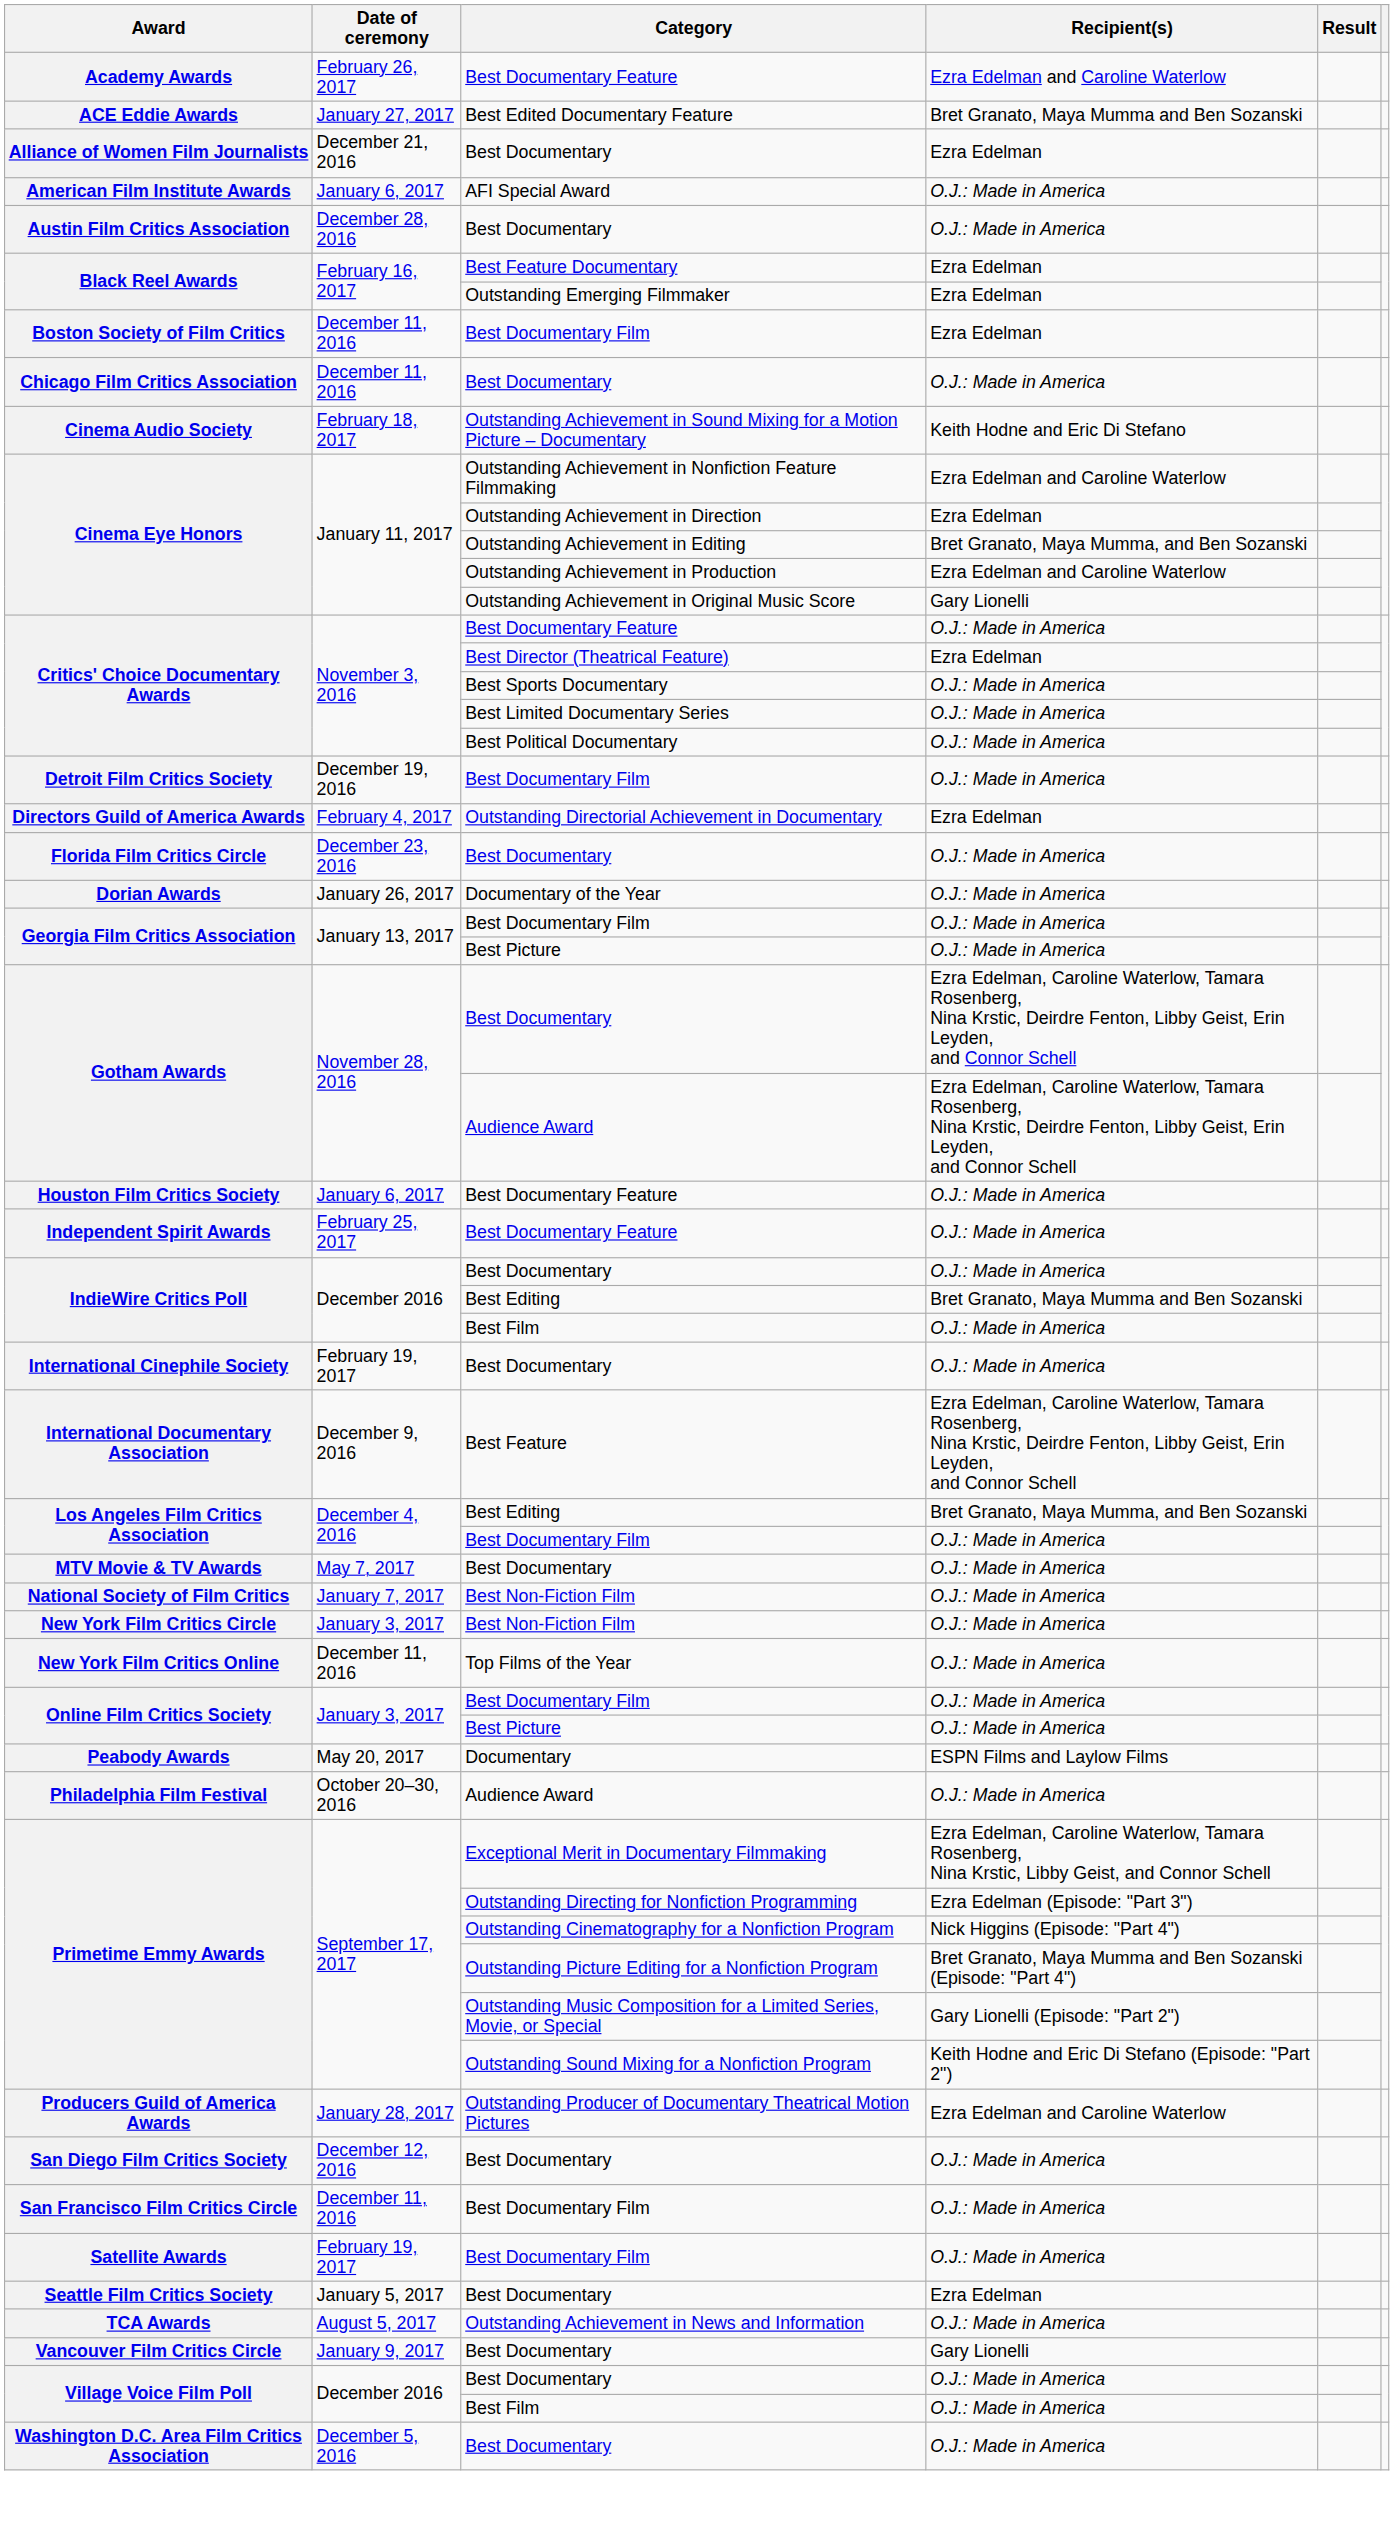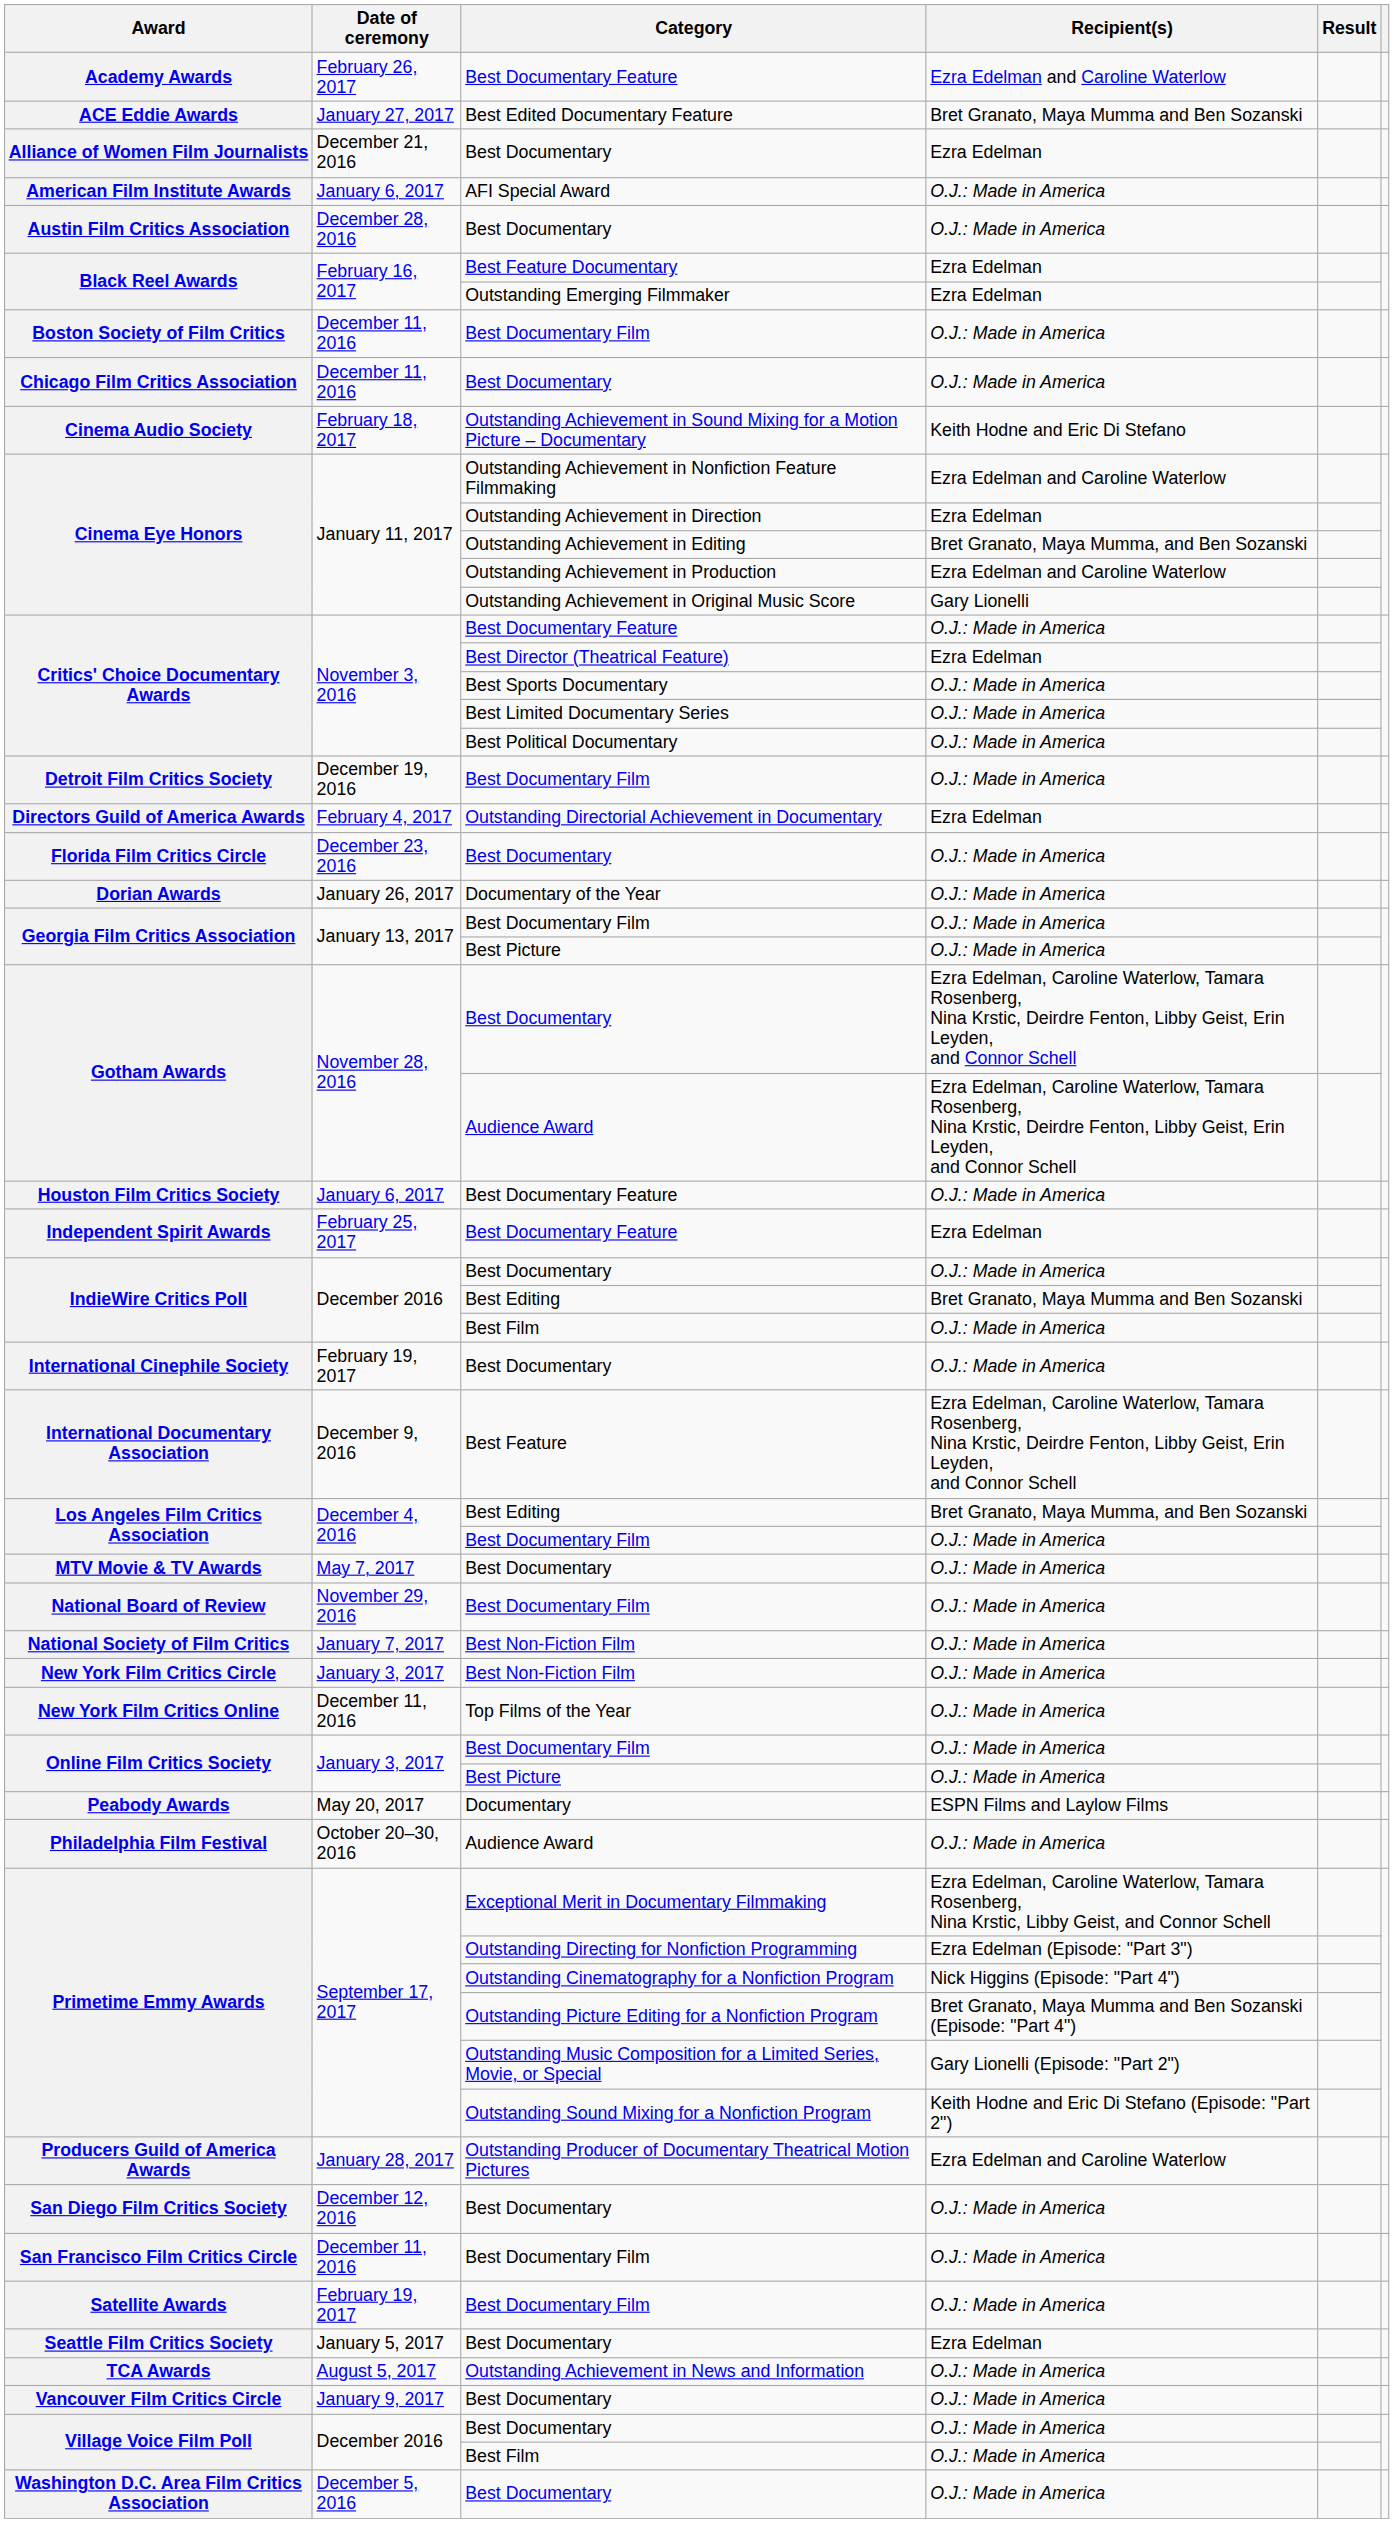Boston Society of Film Critics | Recipient(s): Ezra Edelman -> O.J.: Made in America
Independent Spirit Awards | Recipient(s): O.J.: Made in America -> Ezra Edelman
+ row: National Board of Review | November 29, 2016 | Best Documentary Film | O.J.: Made in America
Vancouver Film Critics Circle | Recipient(s): Gary Lionelli -> O.J.: Made in America
